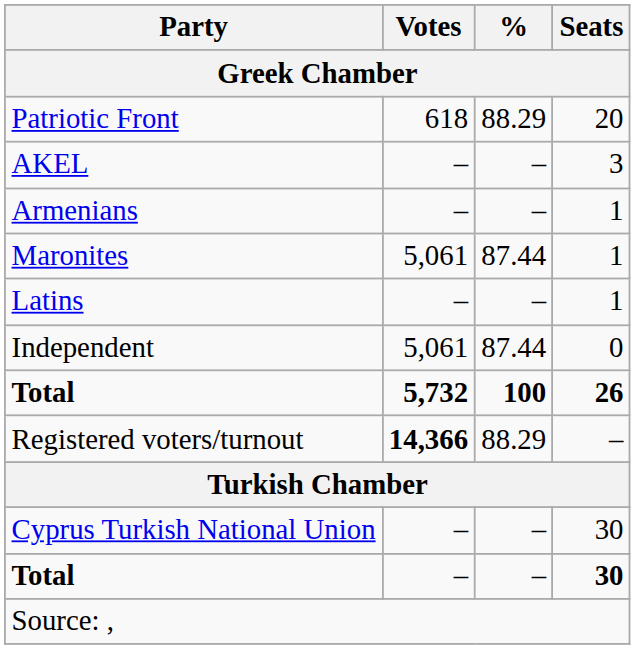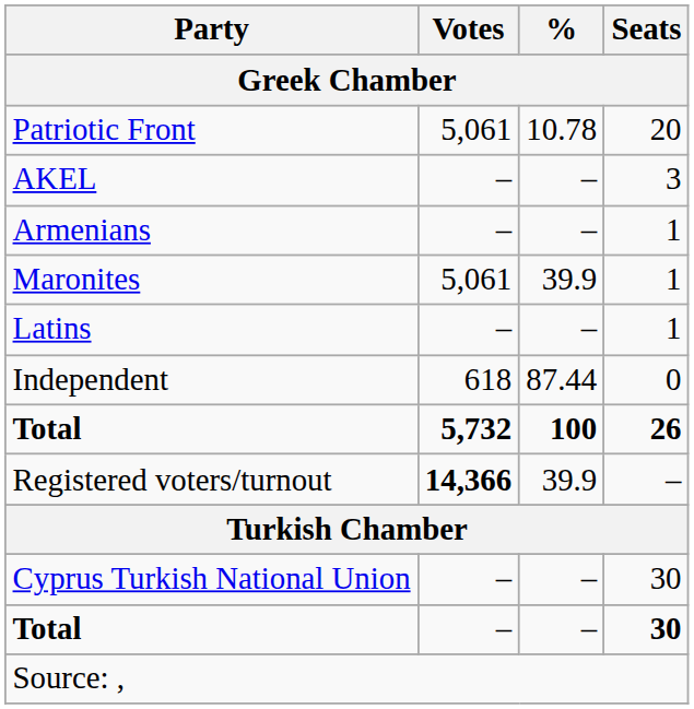Patriotic Front | Votes: 618 -> 5,061
Patriotic Front | %: 88.29 -> 10.78
Maronites | %: 87.44 -> 39.9
Independent | Votes: 5,061 -> 618
Registered voters/turnout | %: 88.29 -> 39.9
